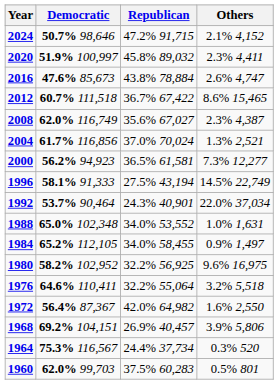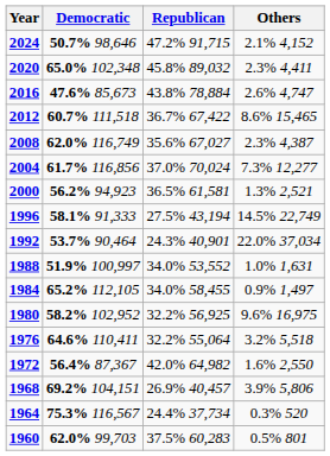2020 | Democratic: 51.9% 100,997 -> 65.0% 102,348
2004 | Others: 1.3% 2,521 -> 7.3% 12,277
2000 | Others: 7.3% 12,277 -> 1.3% 2,521
1988 | Democratic: 65.0% 102,348 -> 51.9% 100,997
